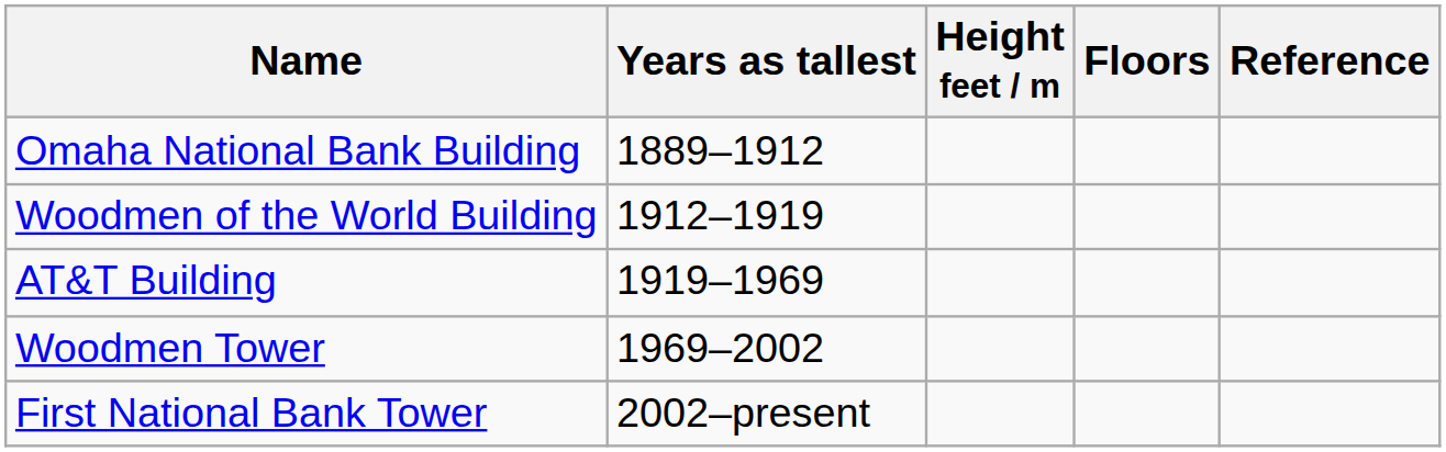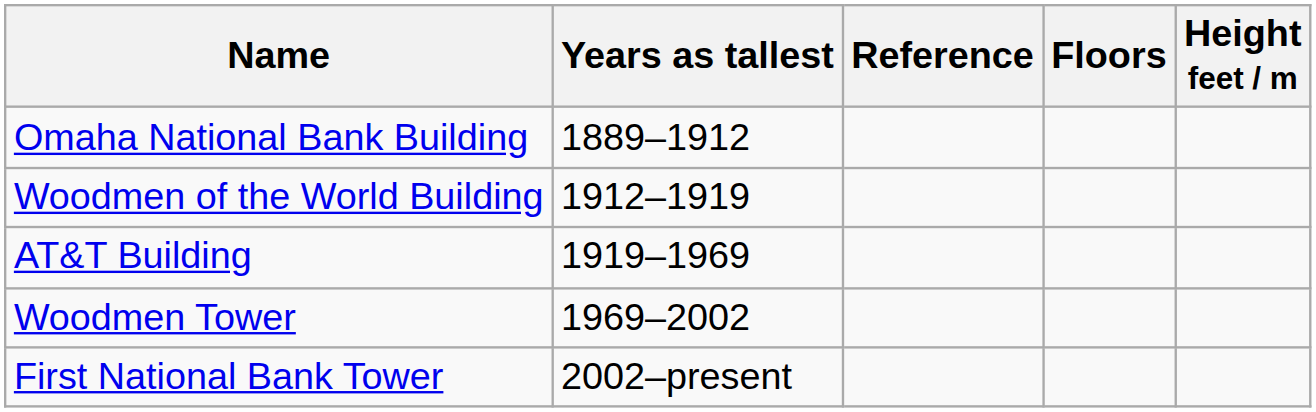columns swapped: Height feet / m <-> Reference
